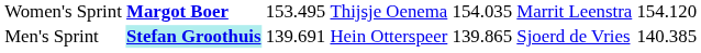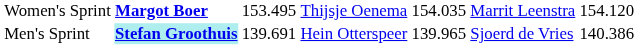Men's Sprint | column 5: 139.865 -> 139.965
Men's Sprint | column 7: 140.385 -> 140.386
